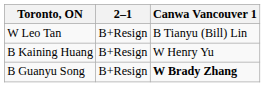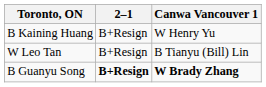rows swapped: B Kaining Huang <-> W Leo Tan
B Guanyu Song | 2–1: normal -> bold
